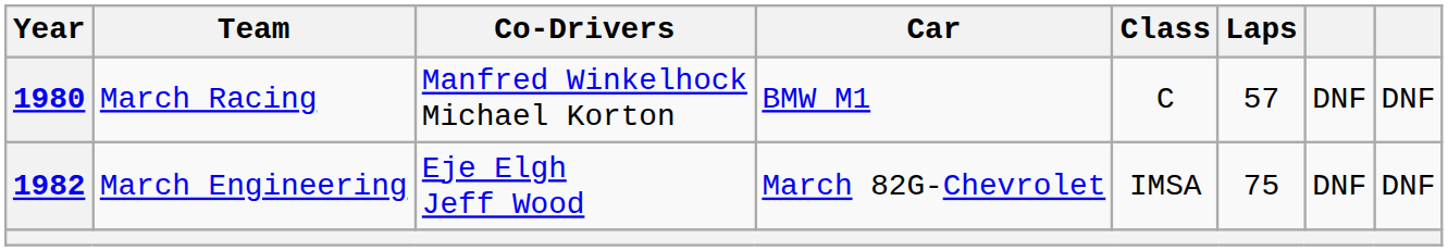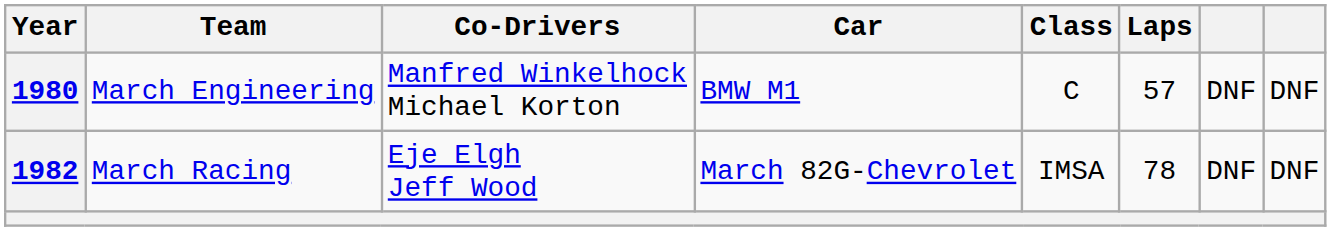1980 | Team: March Racing -> March Engineering
1982 | Team: March Engineering -> March Racing
1982 | Laps: 75 -> 78
